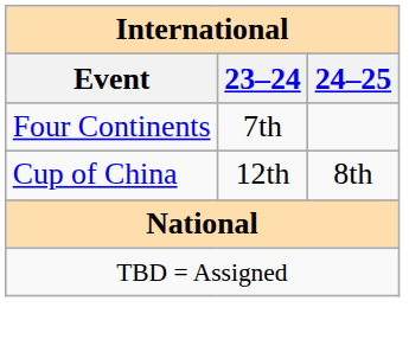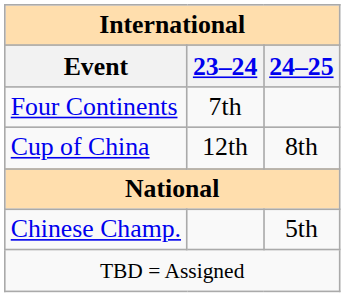+ row: Chinese Champ. | 5th
